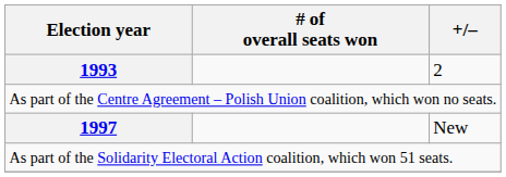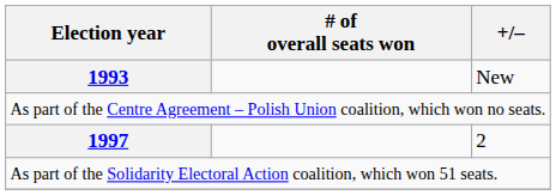1993 | +/–: 2 -> New
1997 | +/–: New -> 2
